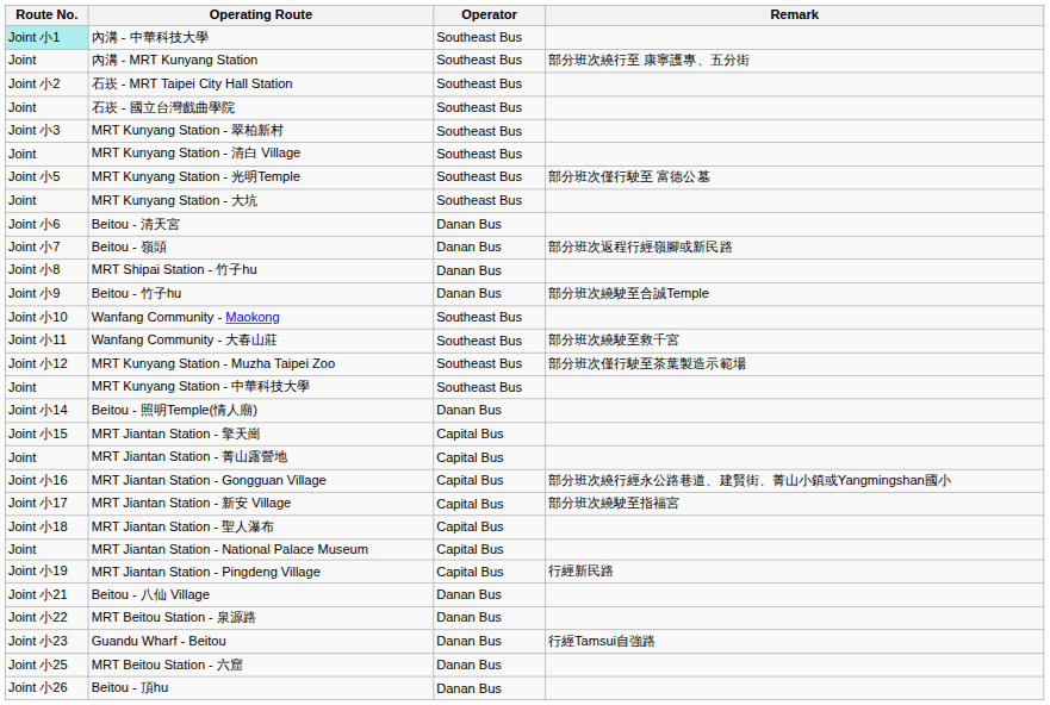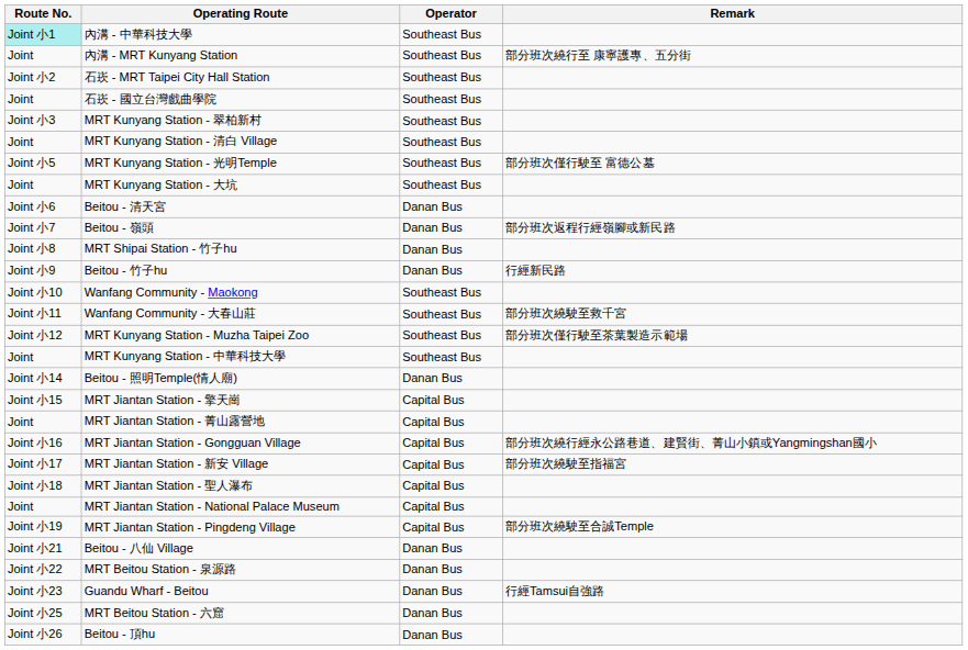Beitou - 竹子hu | Remark: 部分班次繞駛至合誠Temple -> 行經新民路
MRT Jiantan Station - Pingdeng Village | Remark: 行經新民路 -> 部分班次繞駛至合誠Temple
